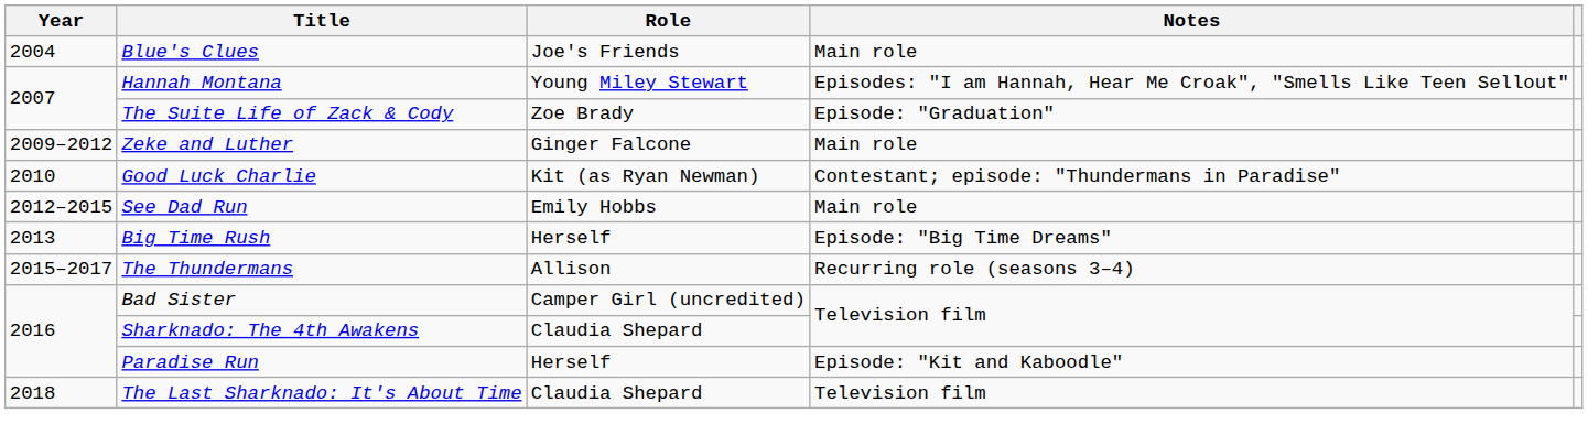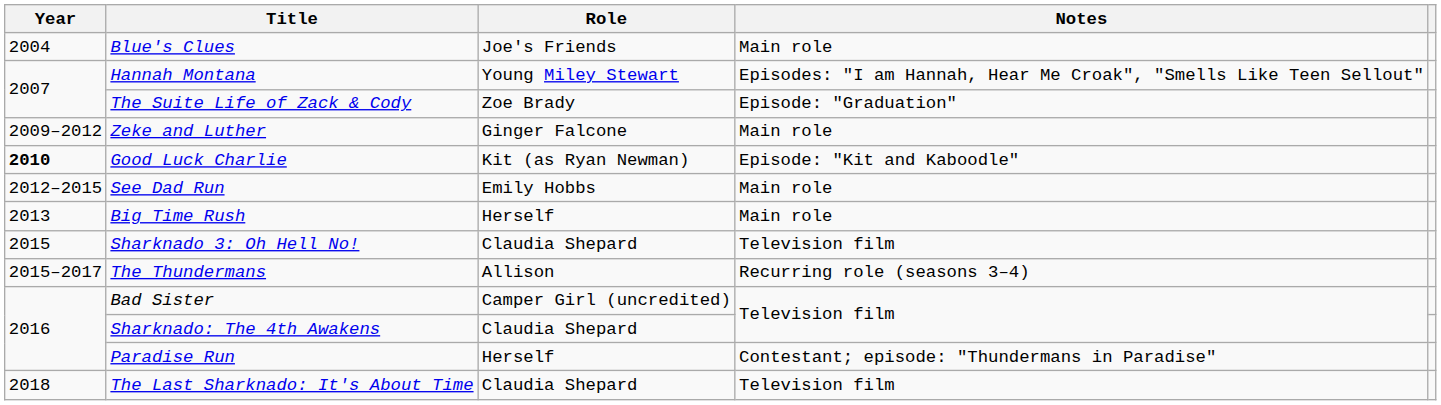Good Luck Charlie | Year: normal -> bold
Good Luck Charlie | Notes: Contestant; episode: "Thundermans in Paradise" -> Episode: "Kit and Kaboodle"
Big Time Rush | Notes: Episode: "Big Time Dreams" -> Main role
+ row: 2015 | Sharknado 3: Oh Hell No! | Claudia Shepard | Television film
Paradise Run | Notes: Episode: "Kit and Kaboodle" -> Contestant; episode: "Thundermans in Paradise"
